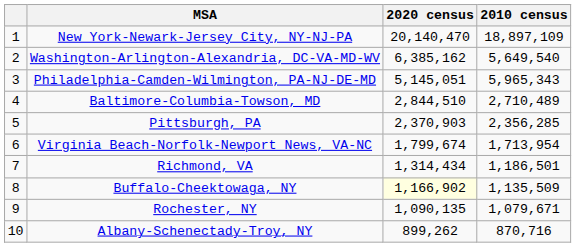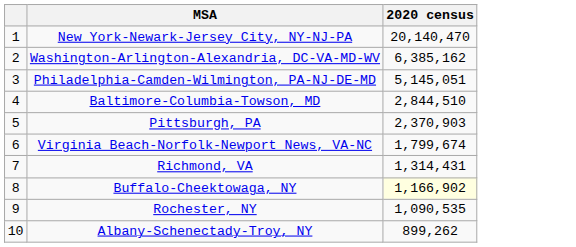- column: 2010 census | 18,897,109 | 5,649,540 | 5,965,343 | 2,710,489 | 2,356,285 | 1,713,954 | 1,186,501 | 1,135,509 | 1,079,671 | 870,716
Richmond, VA | 2020 census: 1,314,434 -> 1,314,431
Rochester, NY | 2020 census: 1,090,135 -> 1,090,535
